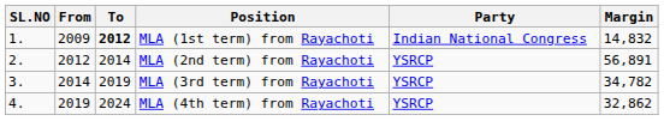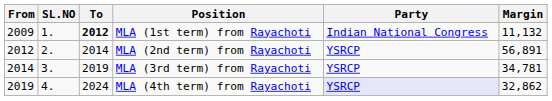columns swapped: SL.NO <-> From
MLA (1st term) from Rayachoti | Margin: 14,832 -> 11,132
MLA (3rd term) from Rayachoti | Margin: 34,782 -> 34,781
MLA (4th term) from Rayachoti | Party: no background -> lavender background
